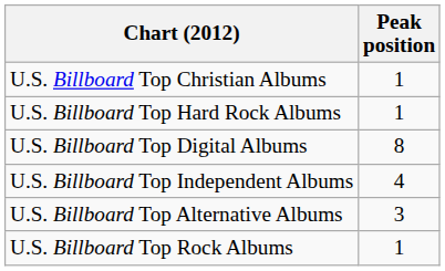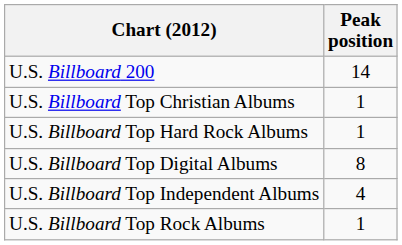+ row: U.S. Billboard 200 | 14
- row: U.S. Billboard Top Alternative Albums | 3
